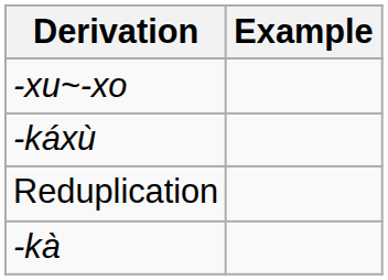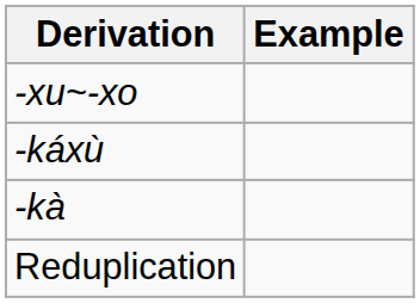rows swapped: -kà <-> Reduplication
